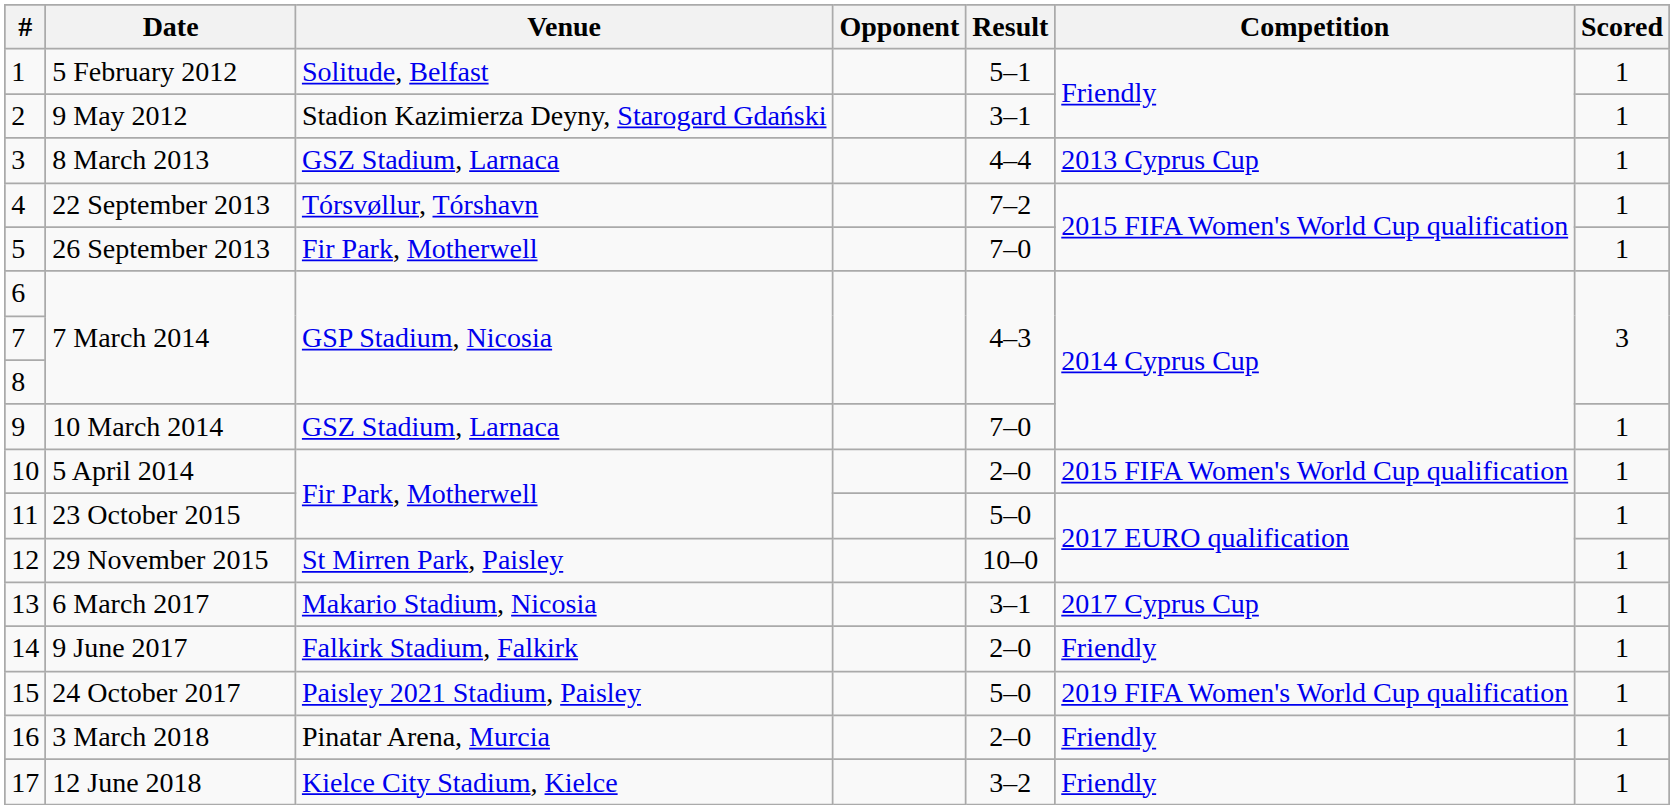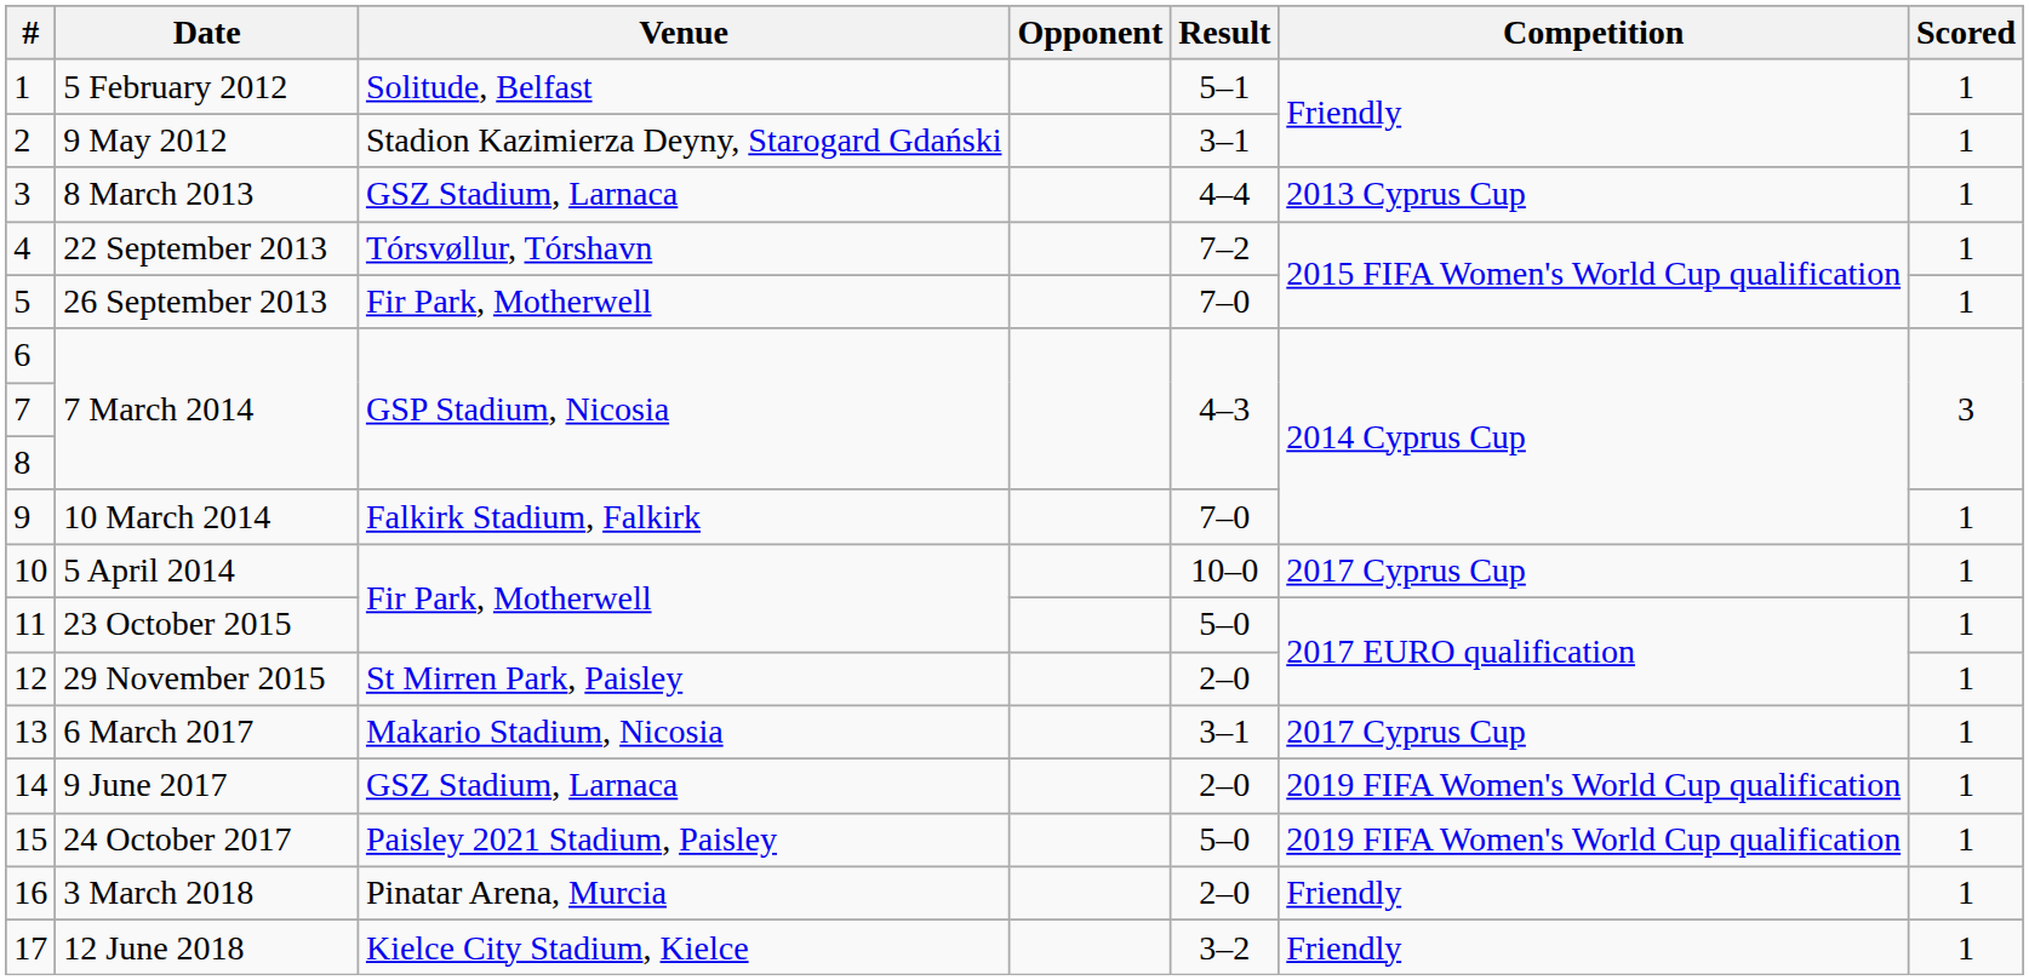9 | Venue: GSZ Stadium, Larnaca -> Falkirk Stadium, Falkirk
10 | Result: 2–0 -> 10–0
10 | Competition: 2015 FIFA Women's World Cup qualification -> 2017 Cyprus Cup
12 | Result: 10–0 -> 2–0
14 | Venue: Falkirk Stadium, Falkirk -> GSZ Stadium, Larnaca
14 | Competition: Friendly -> 2019 FIFA Women's World Cup qualification
